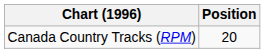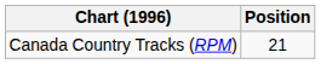Canada Country Tracks (RPM) | Position: 20 -> 21
